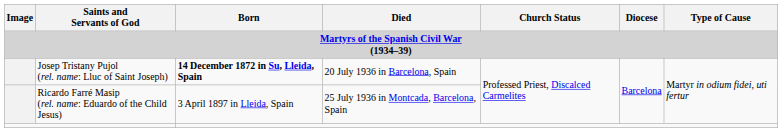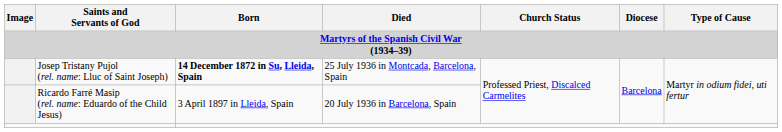Josep Tristany Pujol (rel. name: Lluc of Saint Joseph) | Died: 20 July 1936 in Barcelona, Spain -> 25 July 1936 in Montcada, Barcelona, Spain
Ricardo Farré Masip (rel. name: Eduardo of the Child Jesus) | Died: 25 July 1936 in Montcada, Barcelona, Spain -> 20 July 1936 in Barcelona, Spain
